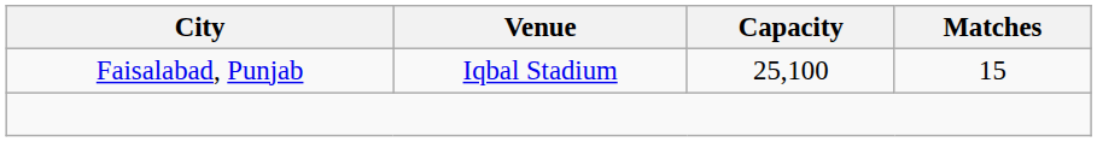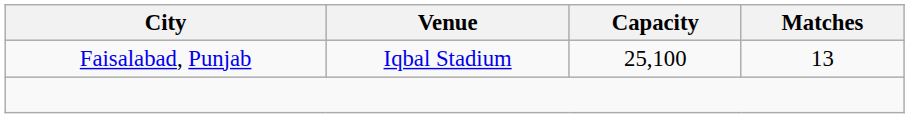Faisalabad, Punjab | Matches: 15 -> 13
